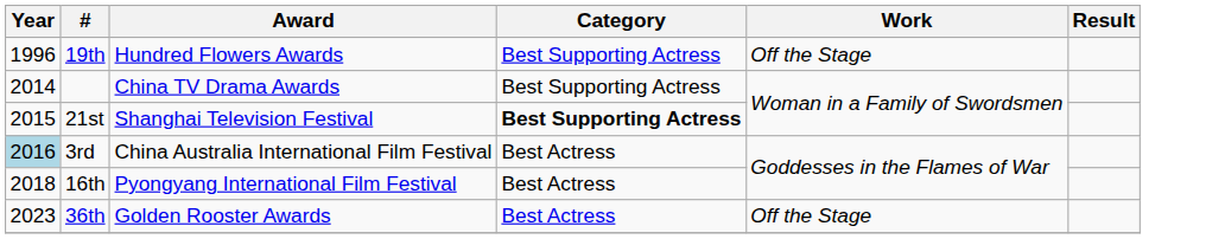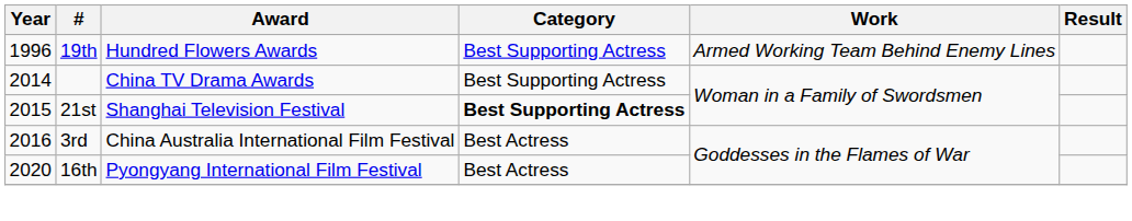19th | Work: Off the Stage -> Armed Working Team Behind Enemy Lines
3rd | Year: lightblue background -> no background
16th | Year: 2018 -> 2020
- row: 2023 | 36th | Golden Rooster Awards | Best Actress | Off the Stage
